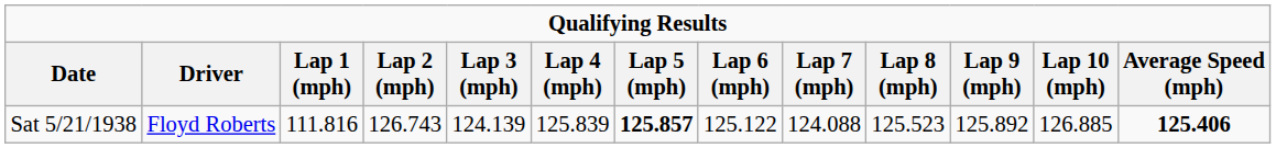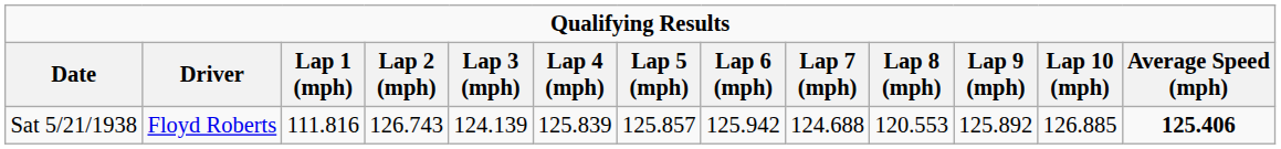Sat 5/21/1938 | Lap 5 (mph): bold -> normal
Sat 5/21/1938 | Lap 6 (mph): 125.122 -> 125.942
Sat 5/21/1938 | Lap 7 (mph): 124.088 -> 124.688
Sat 5/21/1938 | Lap 8 (mph): 125.523 -> 120.553
